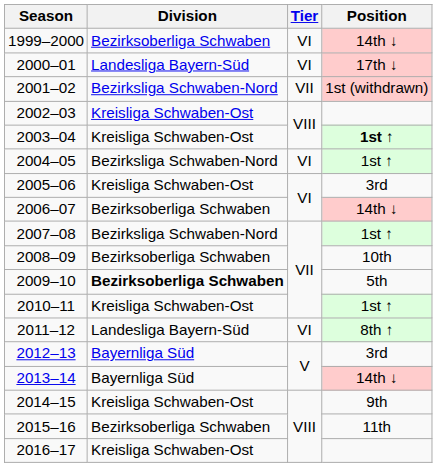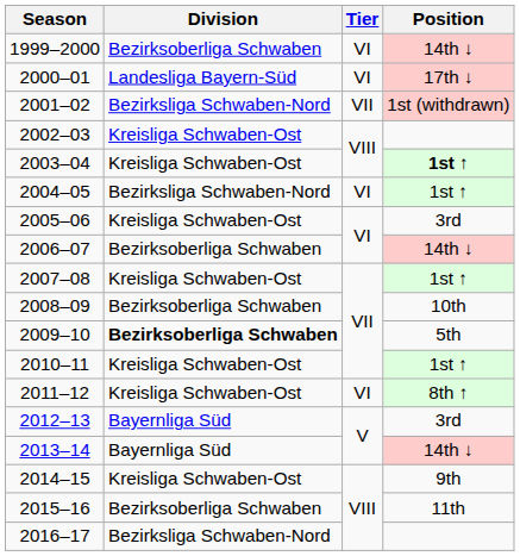2007–08 | Division: Bezirksliga Schwaben-Nord -> Kreisliga Schwaben-Ost
2011–12 | Division: Landesliga Bayern-Süd -> Kreisliga Schwaben-Ost
2016–17 | Division: Kreisliga Schwaben-Ost -> Bezirksliga Schwaben-Nord
